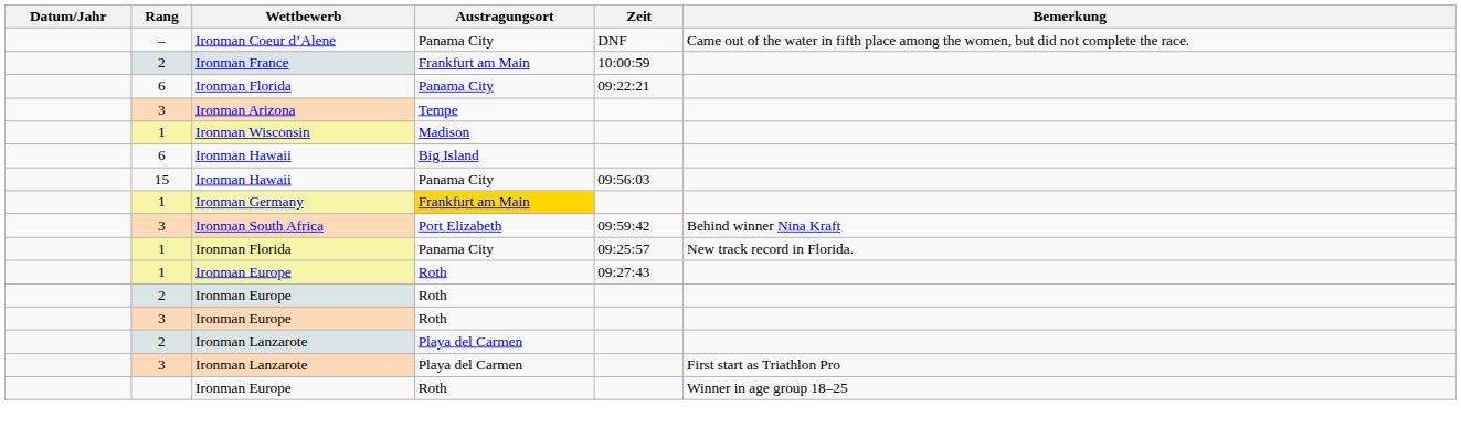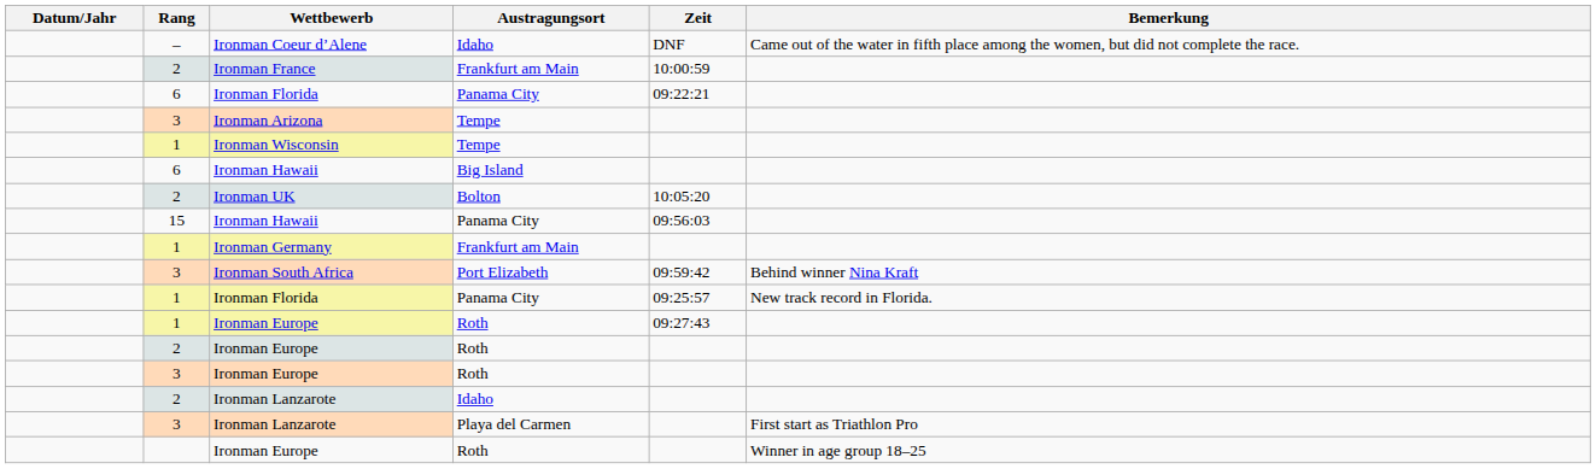Ironman Coeur d’Alene | Austragungsort: Panama City -> Idaho
Ironman Wisconsin | Austragungsort: Madison -> Tempe
+ row: 2 | Ironman UK | Bolton | 10:05:20
Ironman Germany | Austragungsort: gold background -> no background
2 / Ironman Lanzarote | Austragungsort: Playa del Carmen -> Idaho
